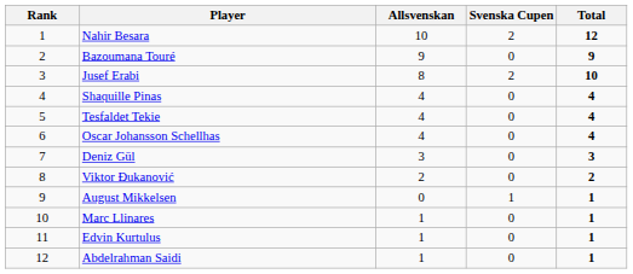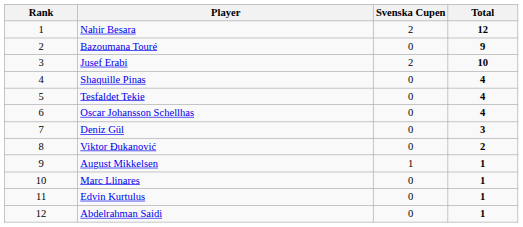- column: Allsvenskan | 10 | 9 | 8 | 4 | 4 | 4 | 3 | 2 | 0 | 1 | 1 | 1
